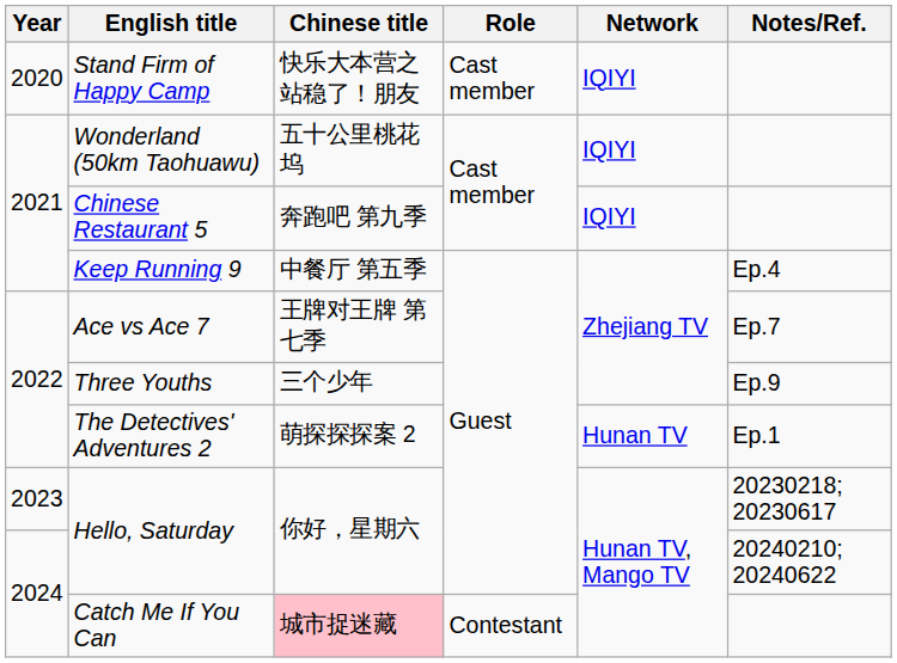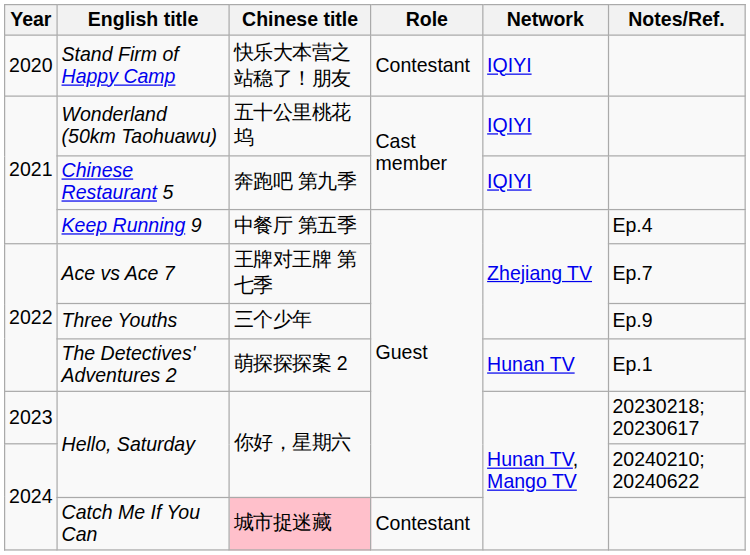Stand Firm of Happy Camp | Role: Cast member -> Contestant
